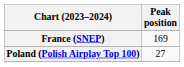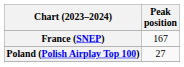France (SNEP) | Peak position: 169 -> 167
